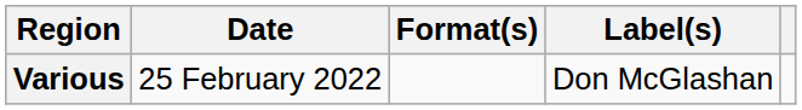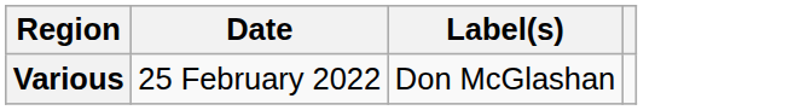- column: Format(s)
